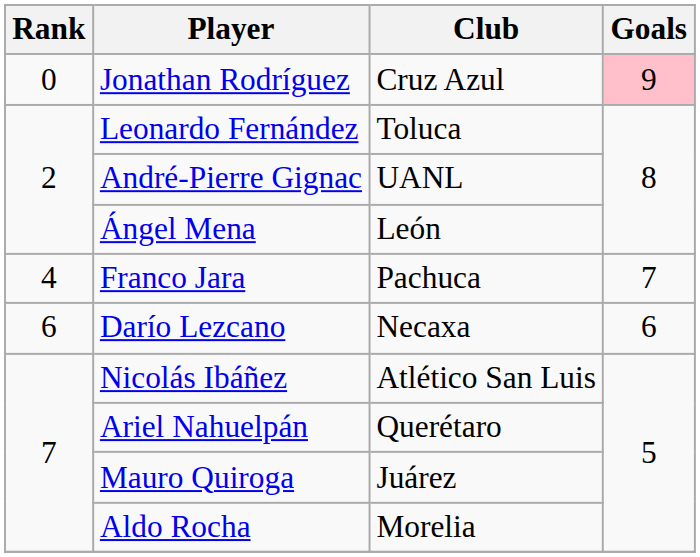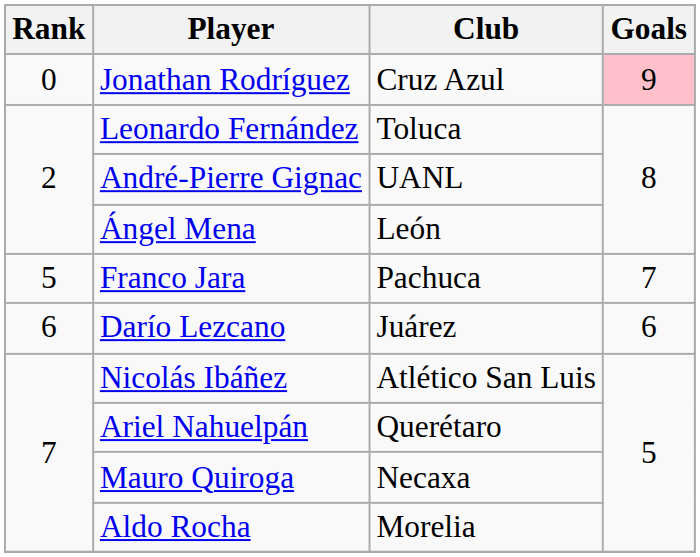Franco Jara | Rank: 4 -> 5
Darío Lezcano | Club: Necaxa -> Juárez
Mauro Quiroga | Club: Juárez -> Necaxa
